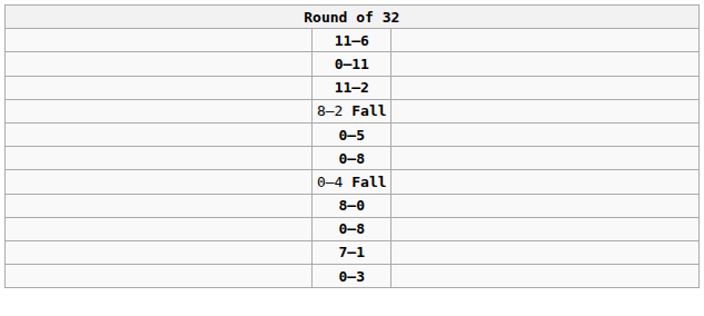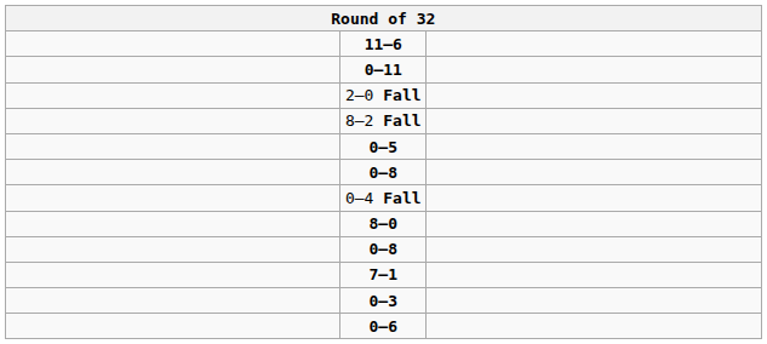+ row: 2–0 Fall
- row: 11–2
+ row: 0–6
